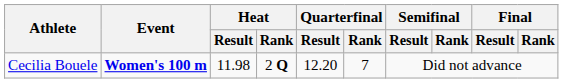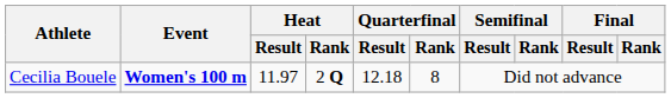Cecilia Bouele | Heat / Result: 11.98 -> 11.97
Cecilia Bouele | Quarterfinal / Result: 12.20 -> 12.18
Cecilia Bouele | Quarterfinal / Rank: 7 -> 8
